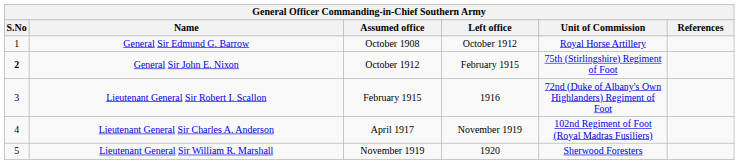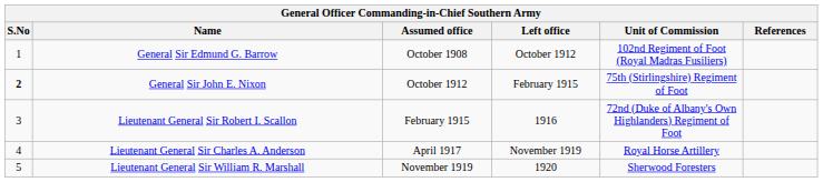General Sir Edmund G. Barrow | Unit of Commission: Royal Horse Artillery -> 102nd Regiment of Foot (Royal Madras Fusiliers)
Lieutenant General Sir Charles A. Anderson | Unit of Commission: 102nd Regiment of Foot (Royal Madras Fusiliers) -> Royal Horse Artillery
